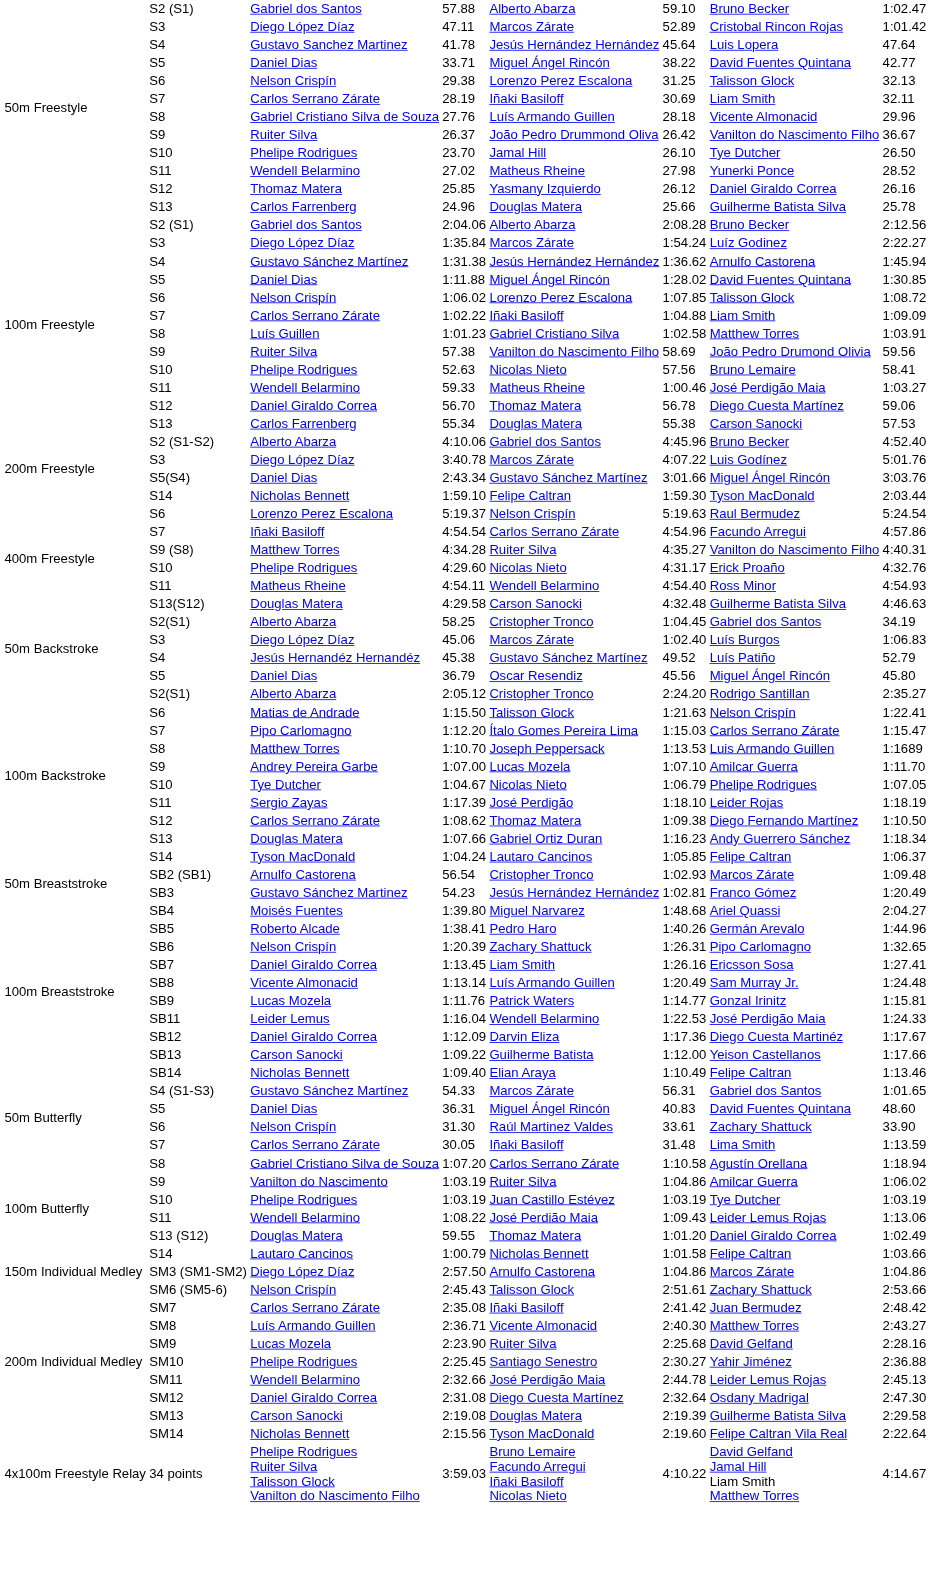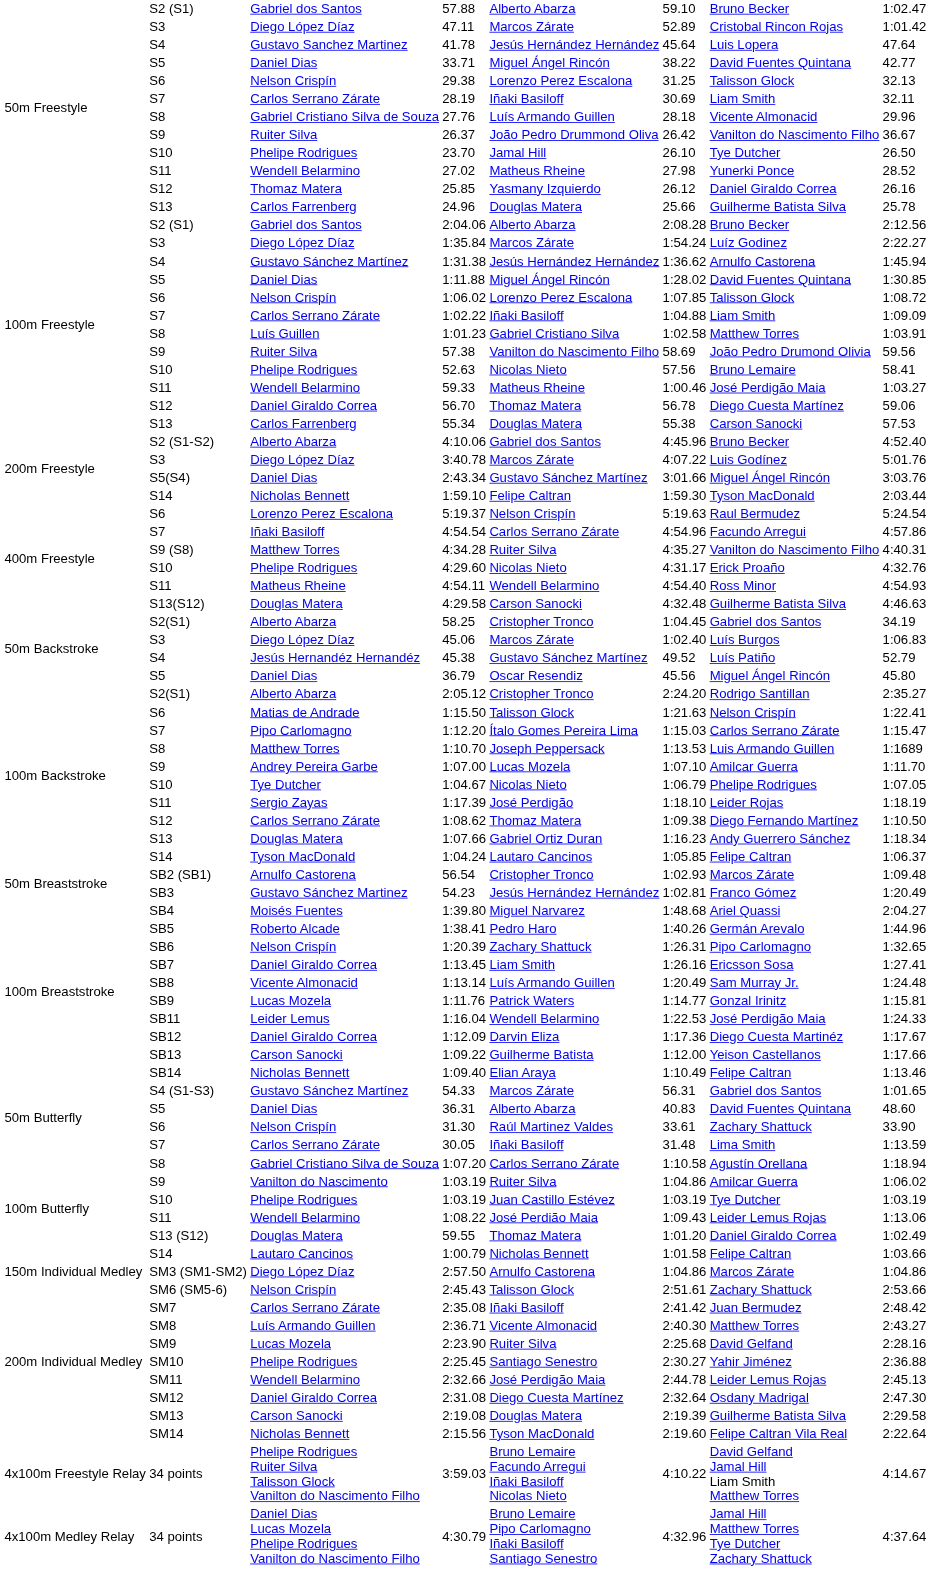36.31 | column 5: Miguel Ángel Rincón -> Alberto Abarza
+ row: 4x100m Medley Relay | 34 points | Daniel Dias Lucas Mozela Phelipe Rodrigues Vanilton do Nascimento Filho | 4:30.79 | Bruno Lemaire Pipo Carlomagno Iñaki Basiloff Santiago Senestro | 4:32.96 | Jamal Hill Matthew Torres Tye Dutcher Zachary Shattuck | 4:37.64
